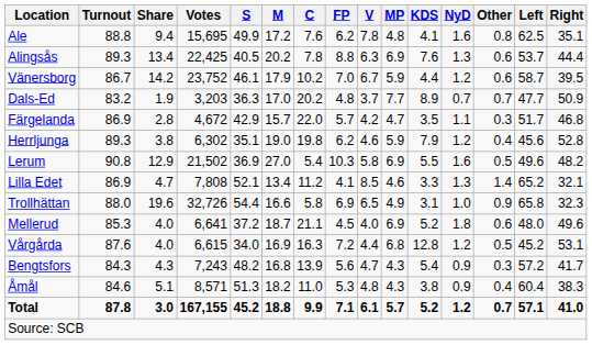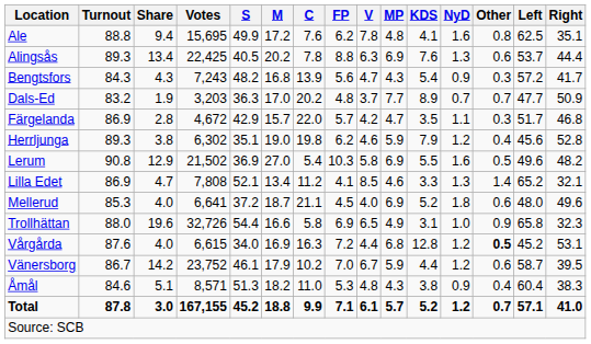rows swapped: Bengtsfors <-> Vänersborg
rows swapped: Mellerud <-> Trollhättan
Vårgårda | Other: normal -> bold
